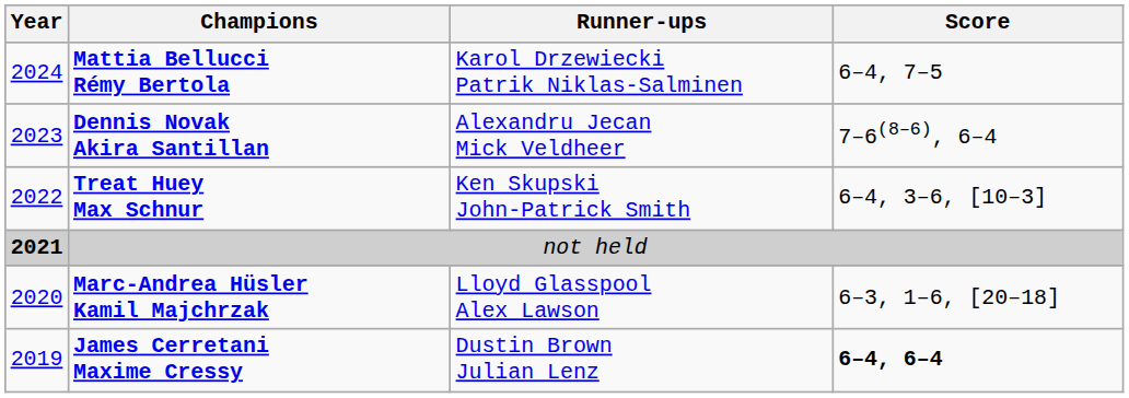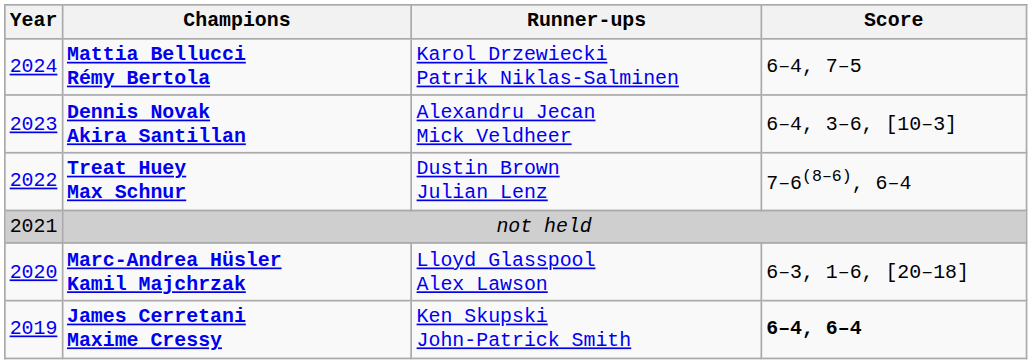Dennis Novak Akira Santillan | Score: 7–6(8–6), 6–4 -> 6–4, 3–6, [10–3]
Treat Huey Max Schnur | Runner-ups: Ken Skupski John-Patrick Smith -> Dustin Brown Julian Lenz
Treat Huey Max Schnur | Score: 6–4, 3–6, [10–3] -> 7–6(8–6), 6–4
not held | Year: bold -> normal
James Cerretani Maxime Cressy | Runner-ups: Dustin Brown Julian Lenz -> Ken Skupski John-Patrick Smith
